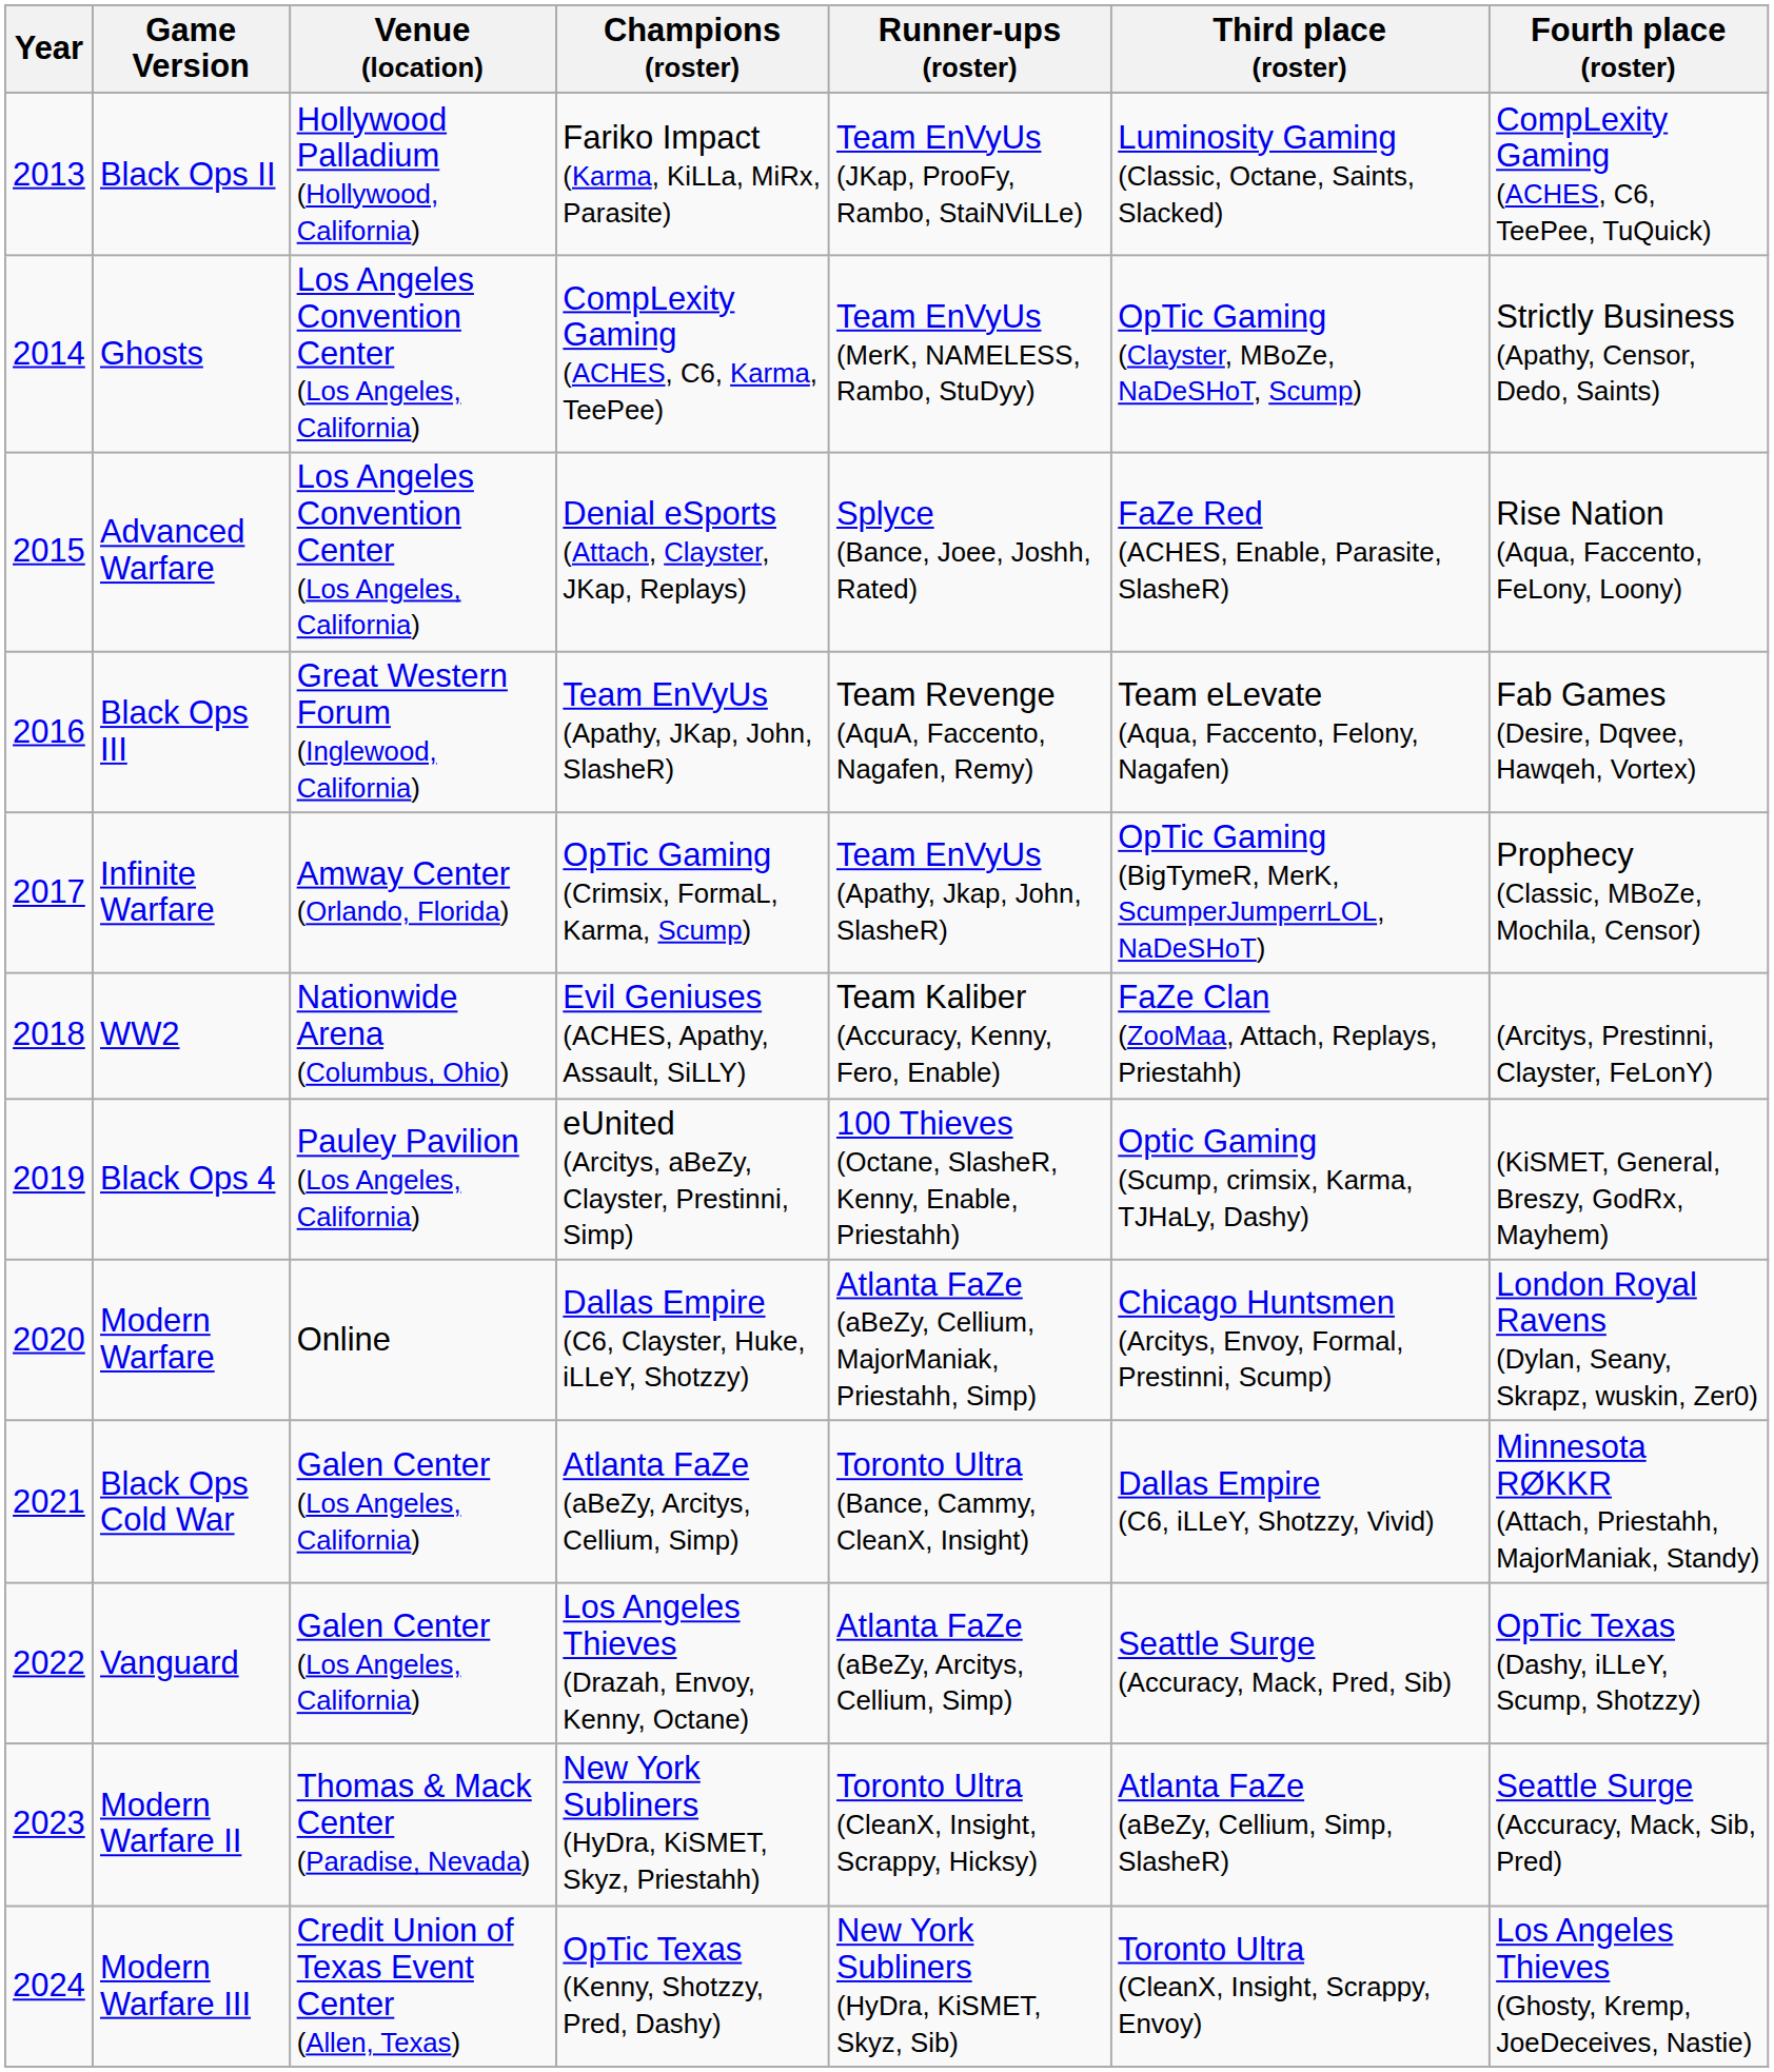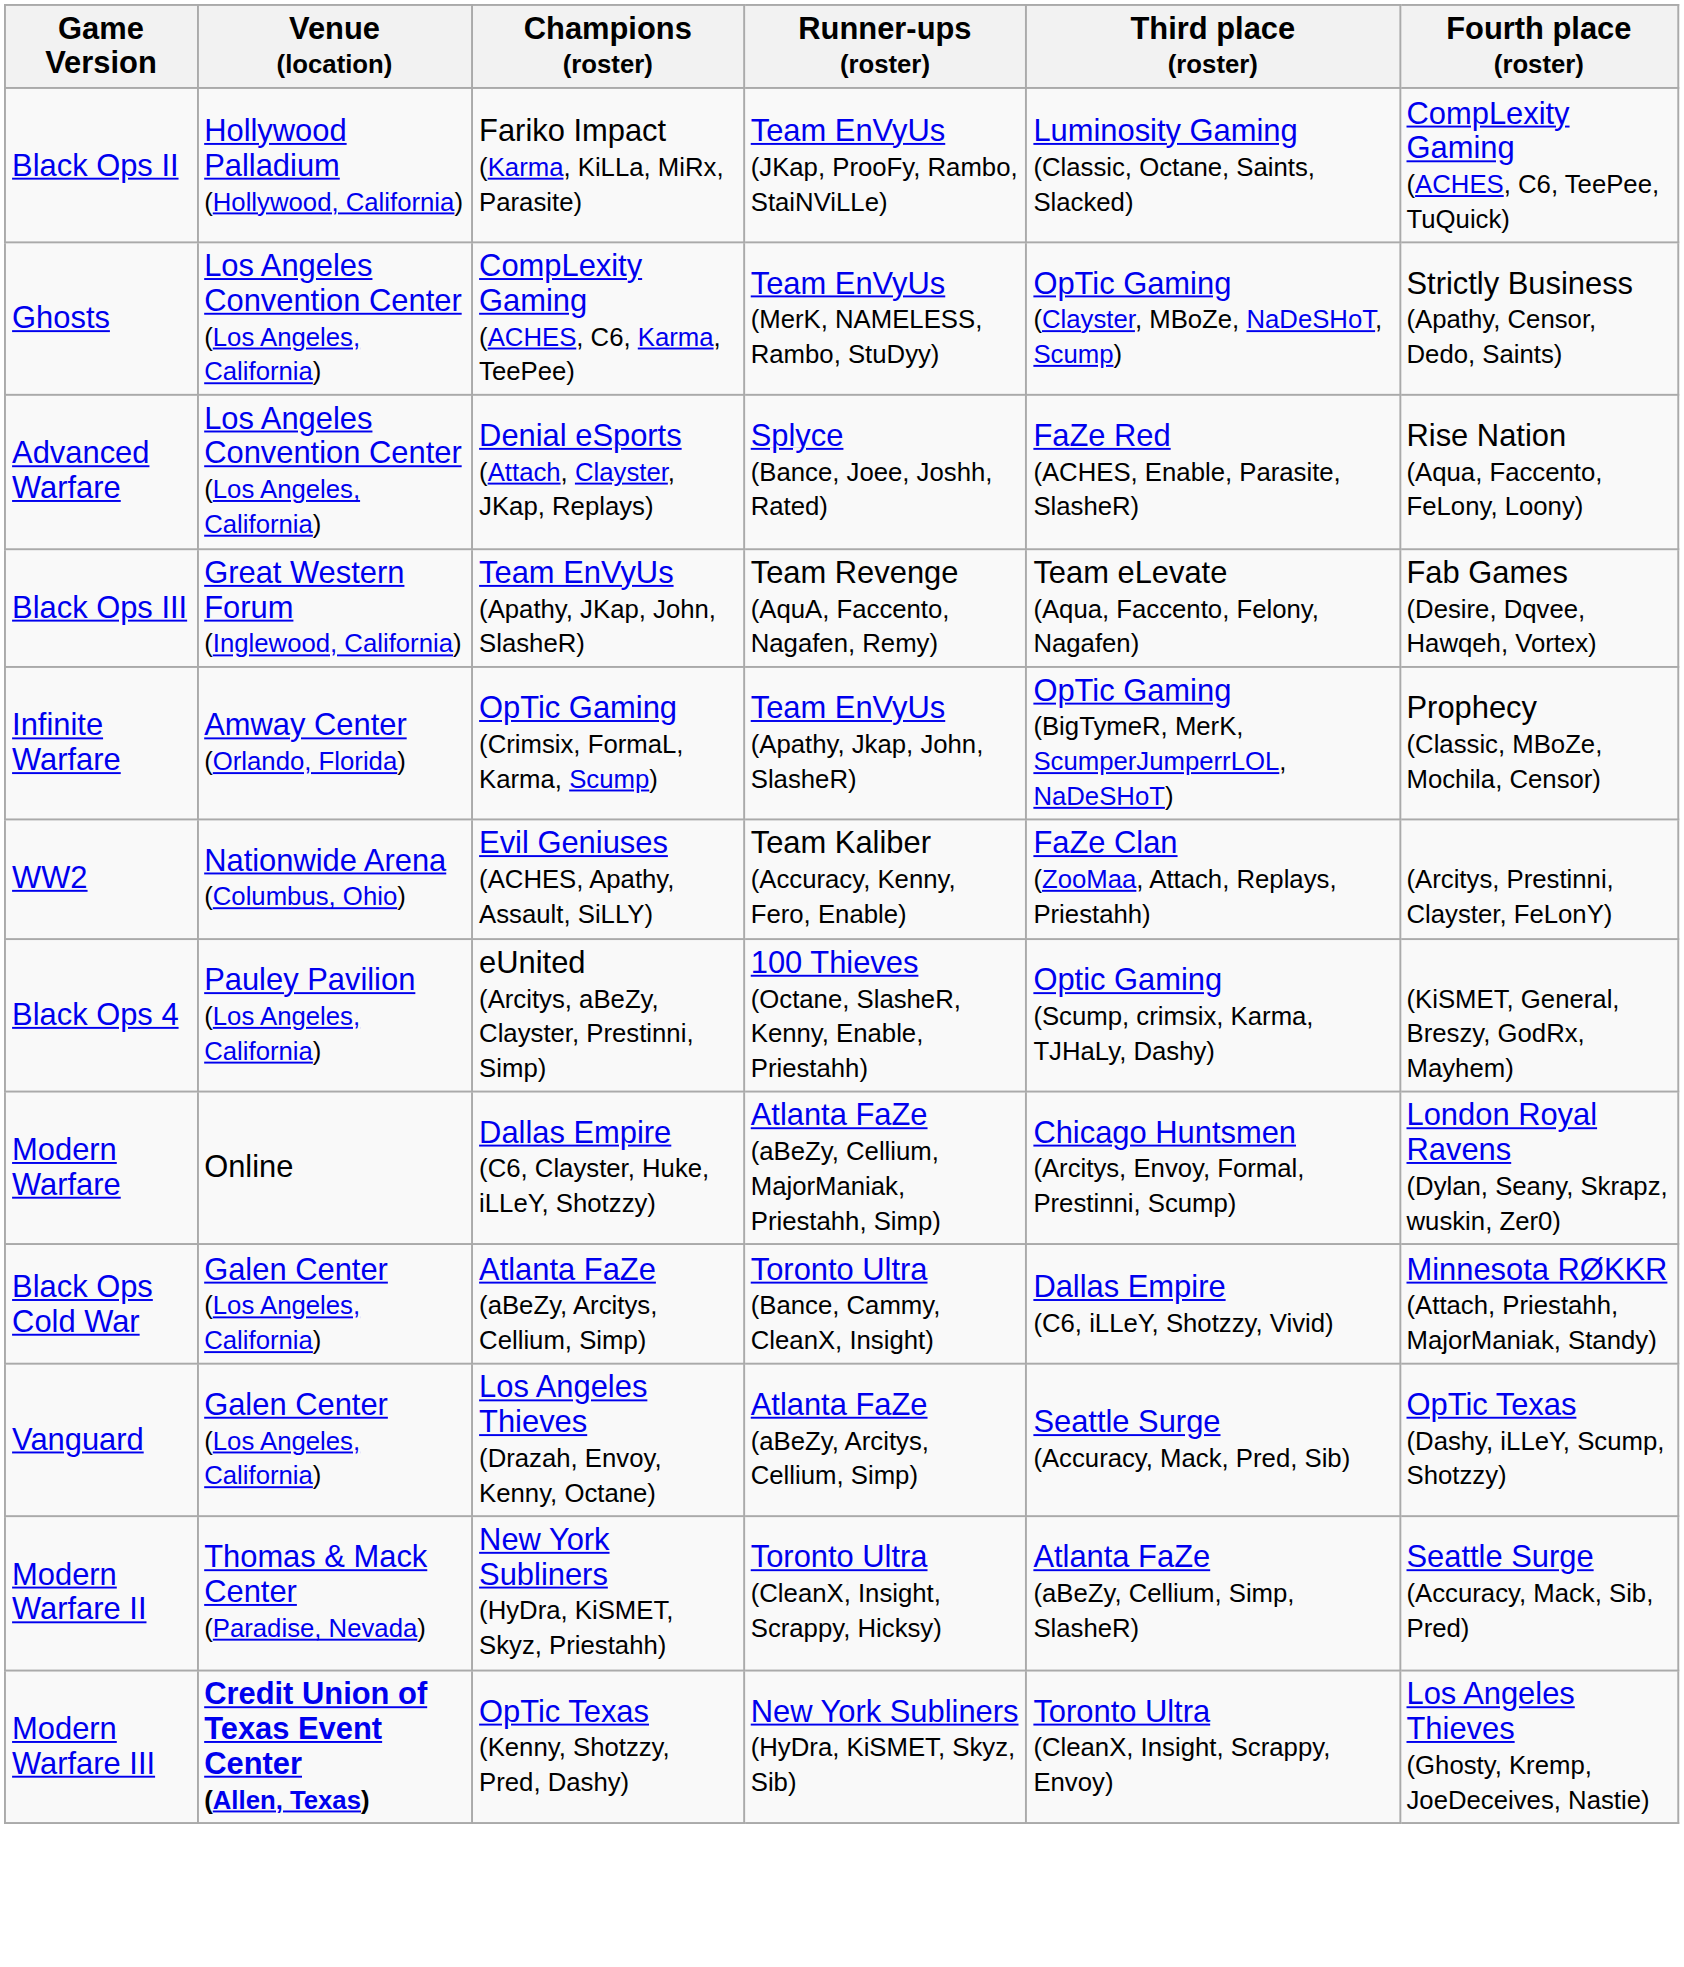- column: Year | 2013 | 2014 | 2015 | 2016 | 2017 | 2018 | 2019 | 2020 | 2021 | 2022 | 2023 | 2024
Modern Warfare III | Venue (location): normal -> bold
